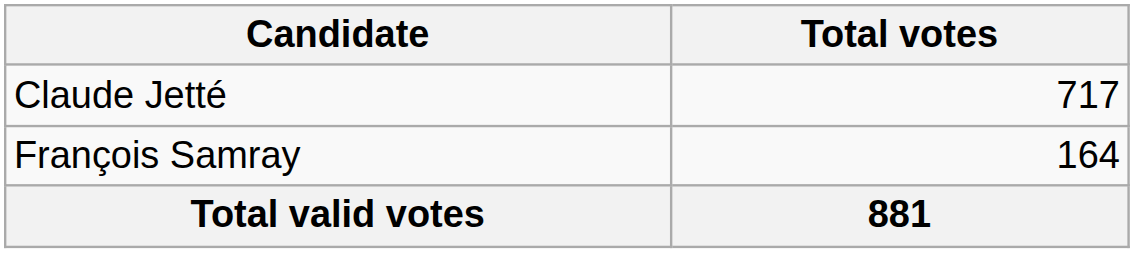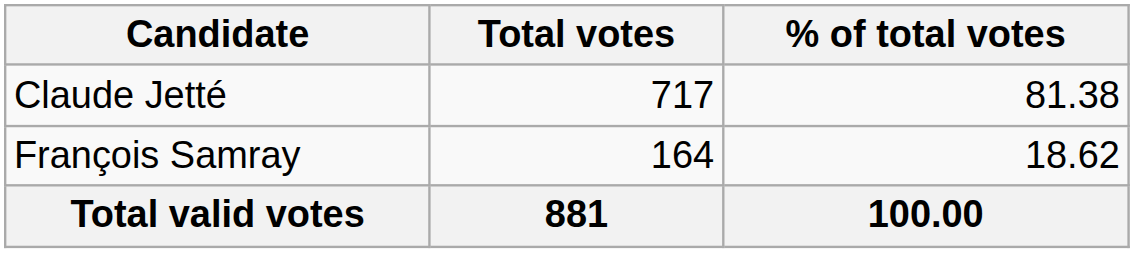+ column: % of total votes | 81.38 | 18.62 | 100.00
